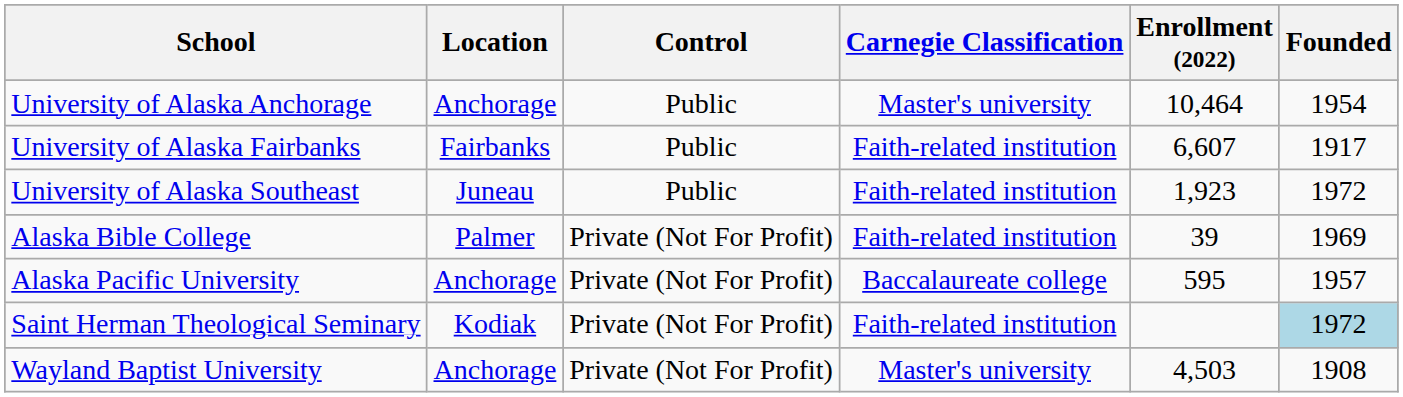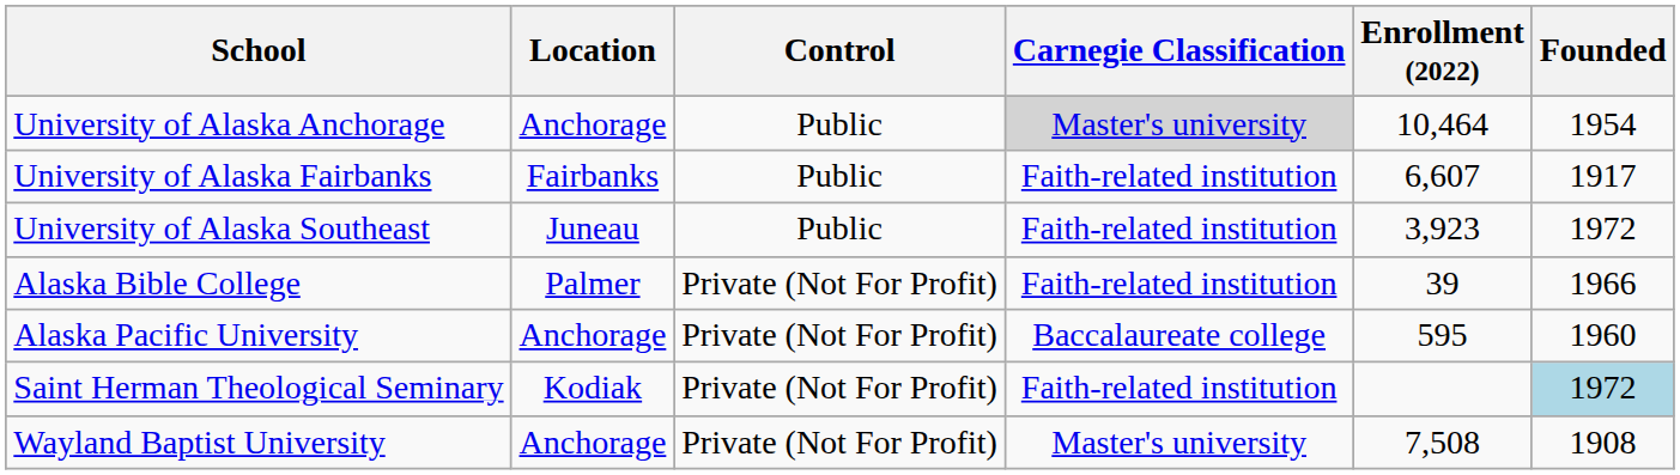University of Alaska Anchorage | Carnegie Classification: no background -> lightgrey background
University of Alaska Southeast | Enrollment (2022): 1,923 -> 3,923
Alaska Bible College | Founded: 1969 -> 1966
Alaska Pacific University | Founded: 1957 -> 1960
Wayland Baptist University | Enrollment (2022): 4,503 -> 7,508
